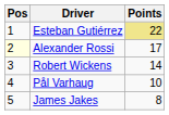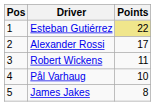Alexander Rossi | Pos: lightyellow background -> no background
Robert Wickens | Points: 14 -> 11
